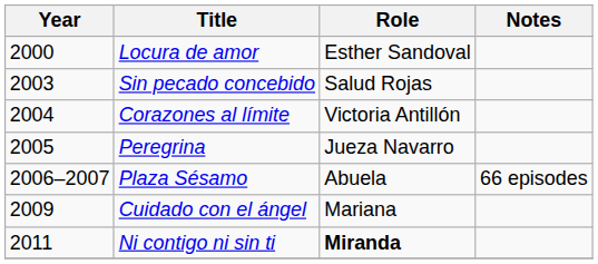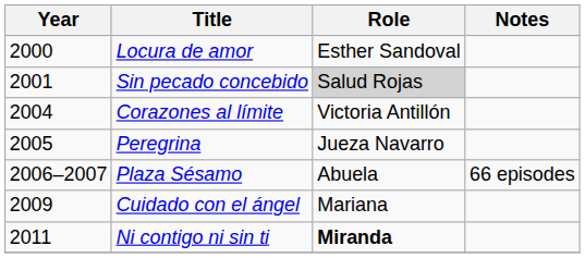Sin pecado concebido | Year: 2003 -> 2001
Sin pecado concebido | Role: no background -> lightgrey background
